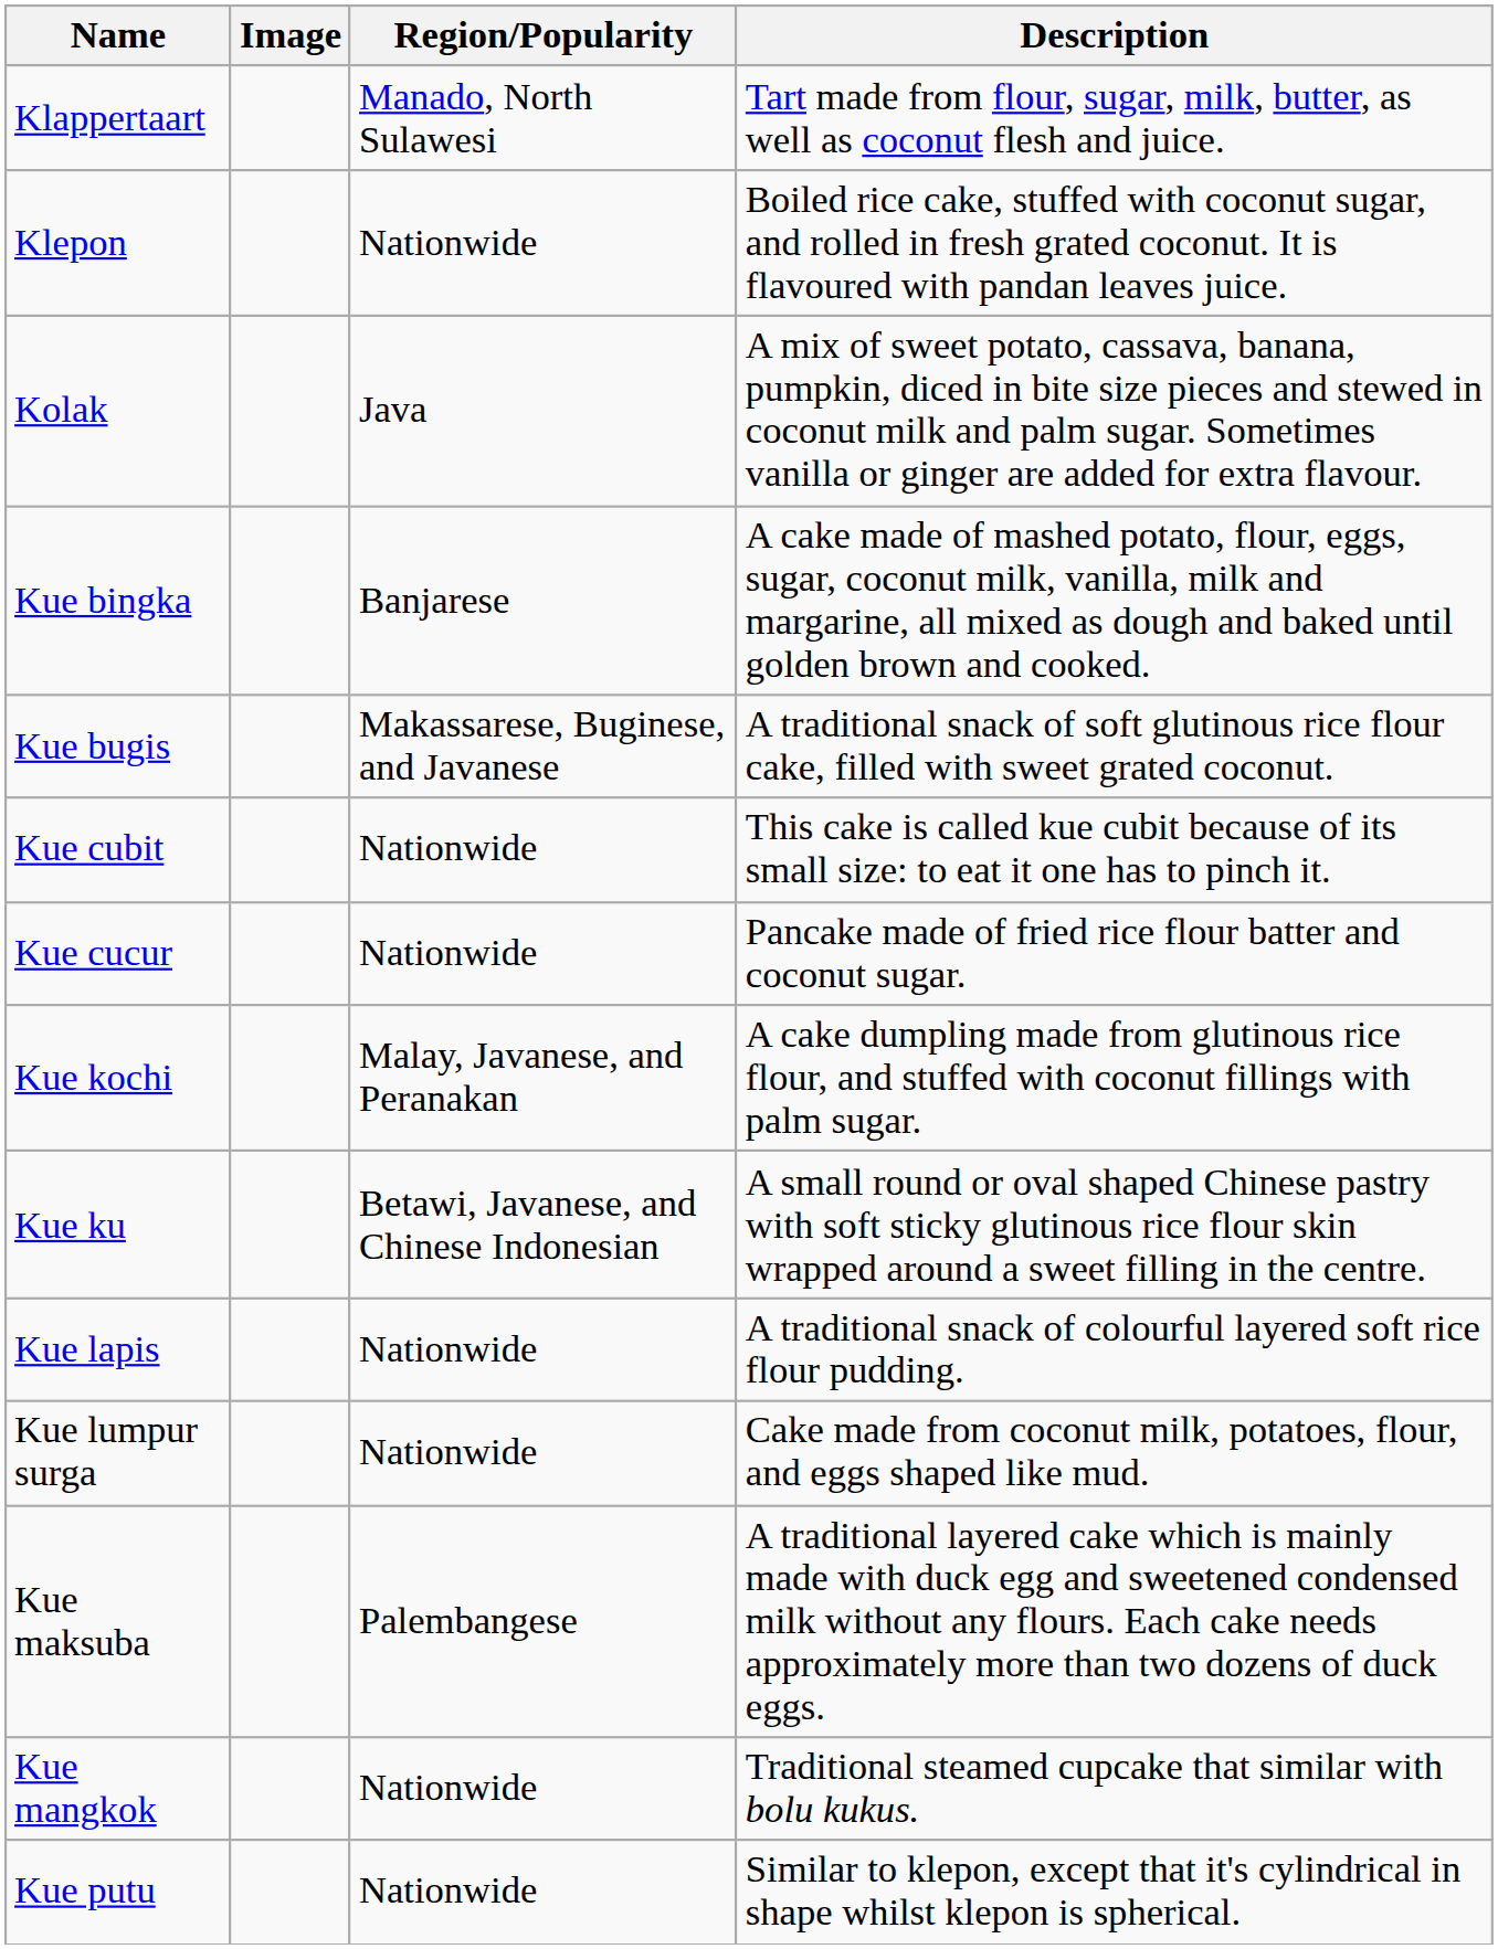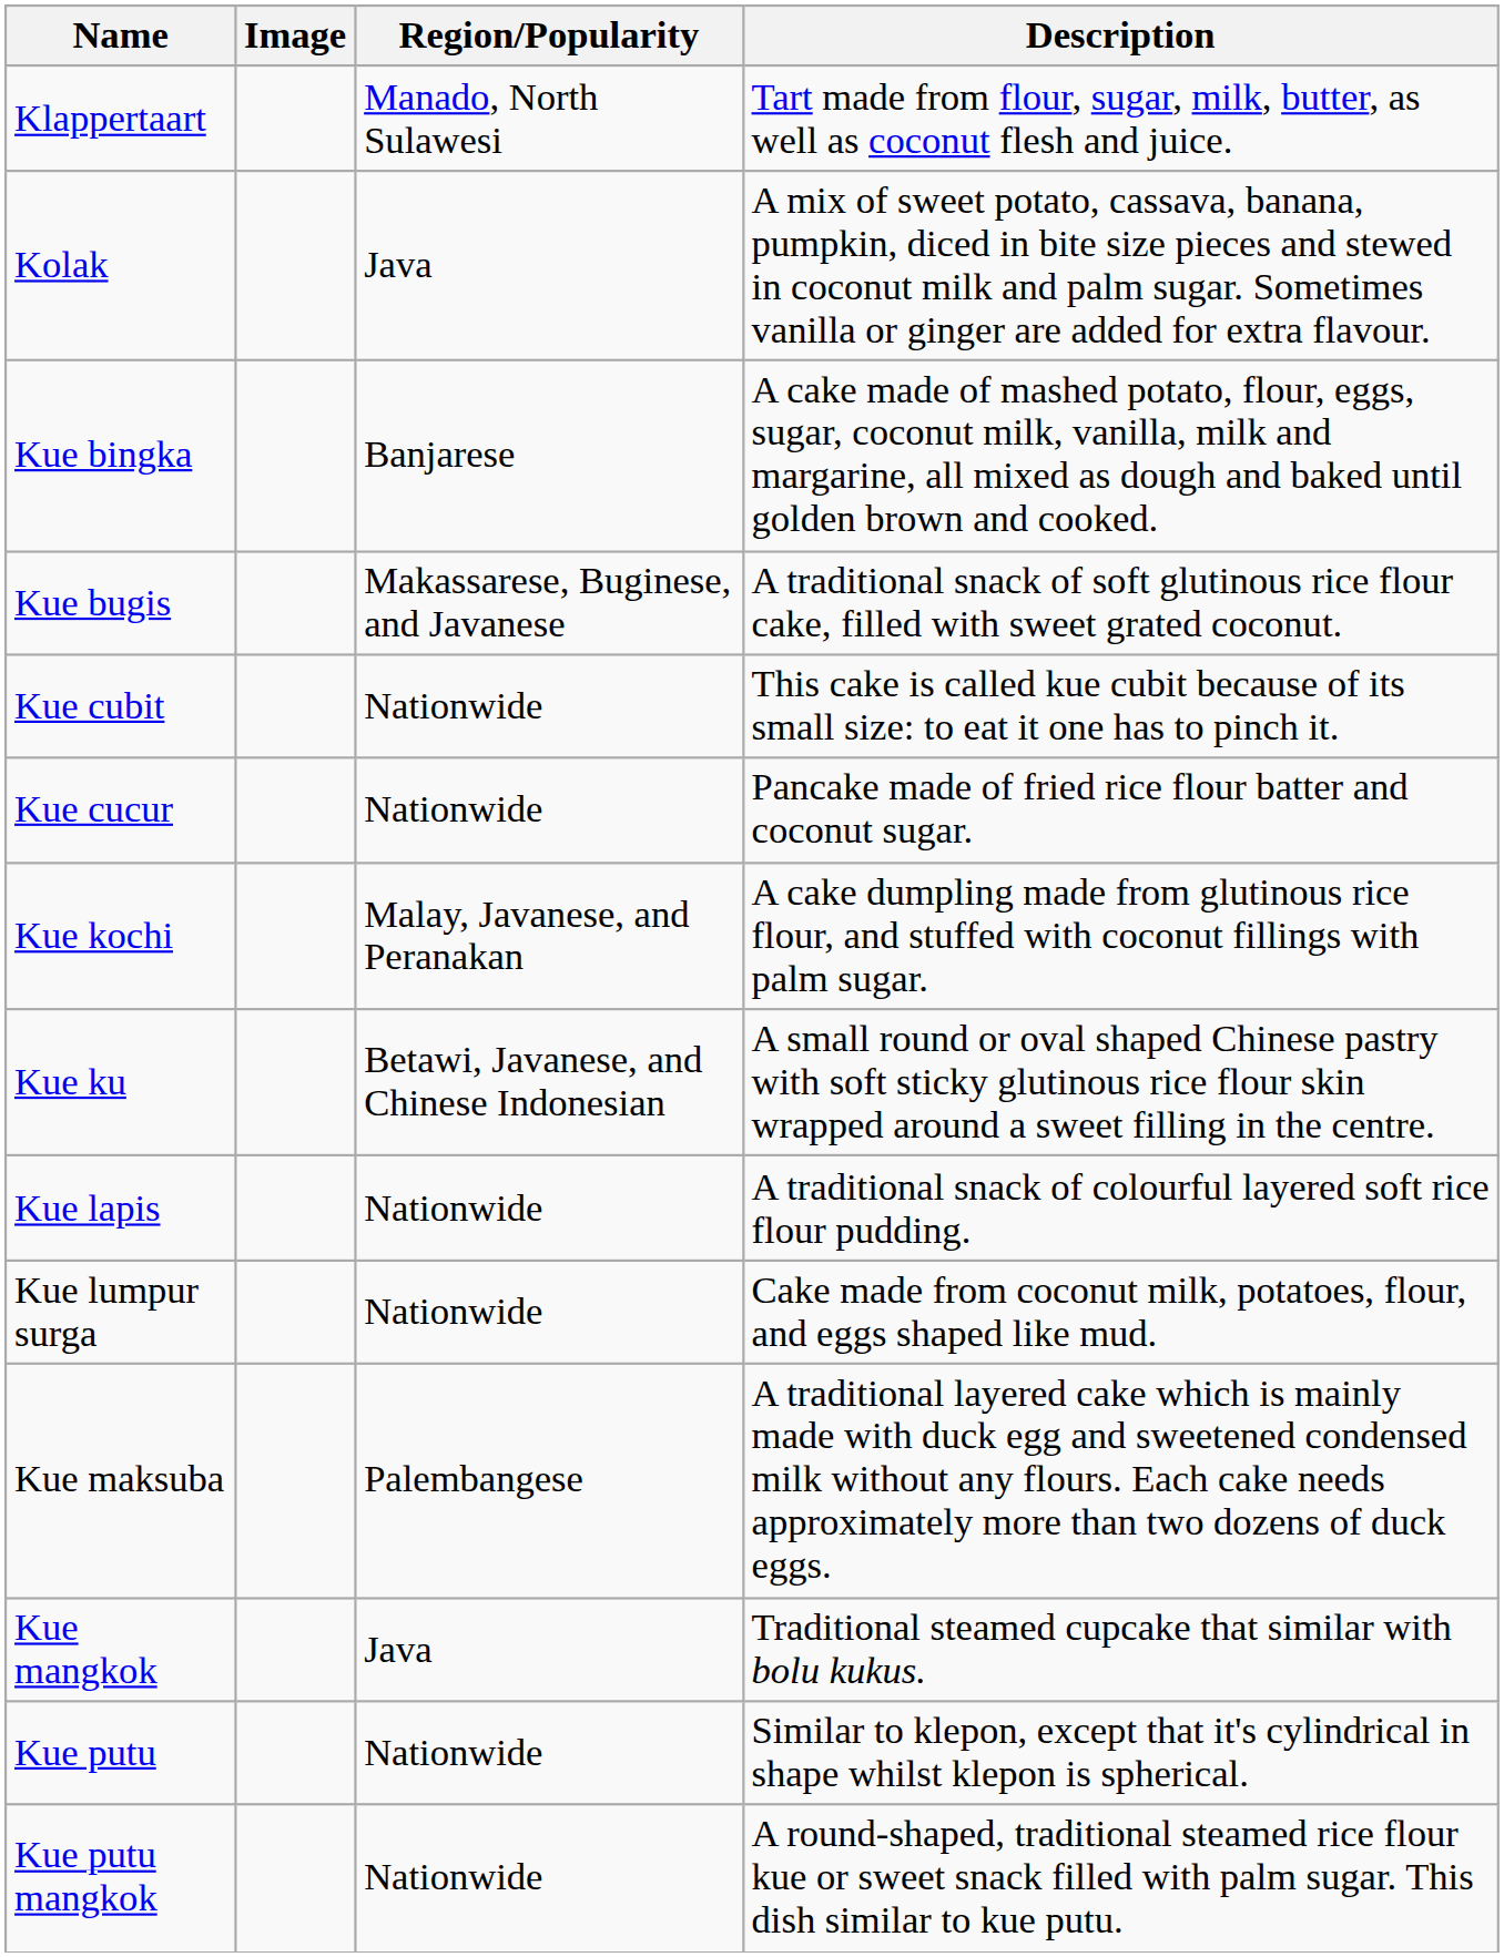- row: Klepon | Nationwide | Boiled rice cake, stuffed with coconut sugar, and rolled in fresh grated coconut. It is flavoured with pandan leaves juice.
Kue mangkok | Region/Popularity: Nationwide -> Java
+ row: Kue putu mangkok | Nationwide | A round-shaped, traditional steamed rice flour kue or sweet snack filled with palm sugar. This dish similar to kue putu.
